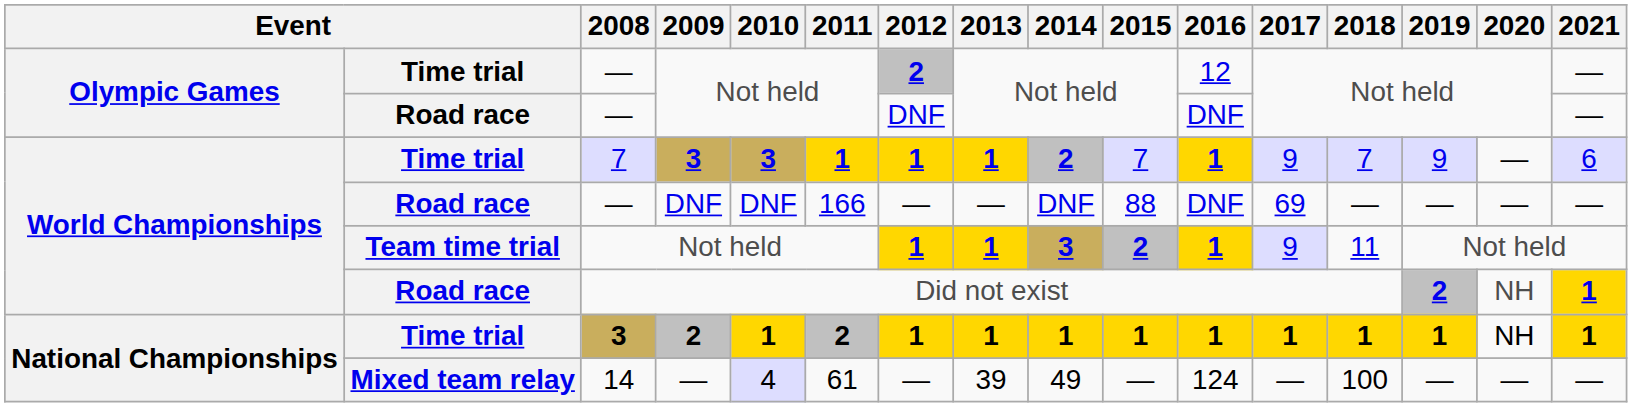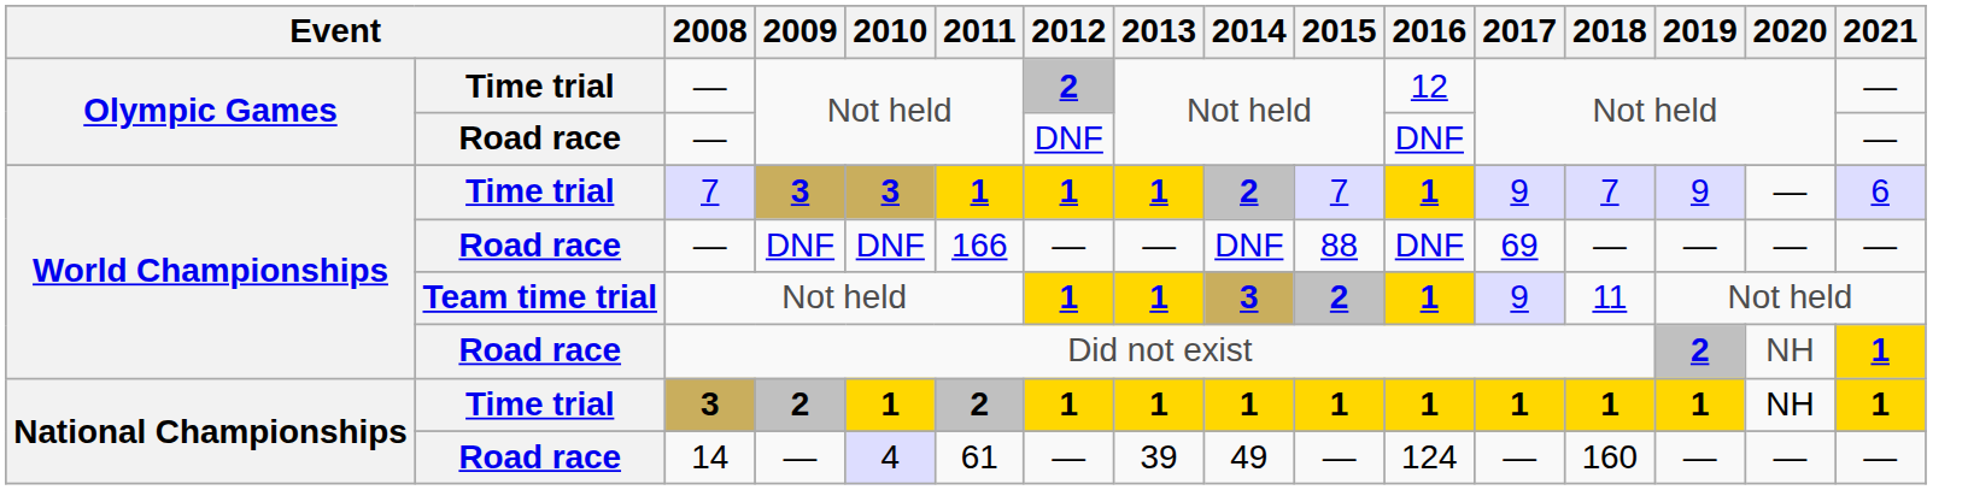14 | column 2: Mixed team relay -> Road race
14 | 2018: 100 -> 160
